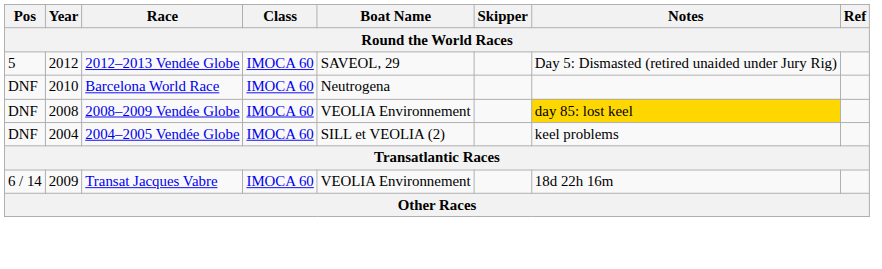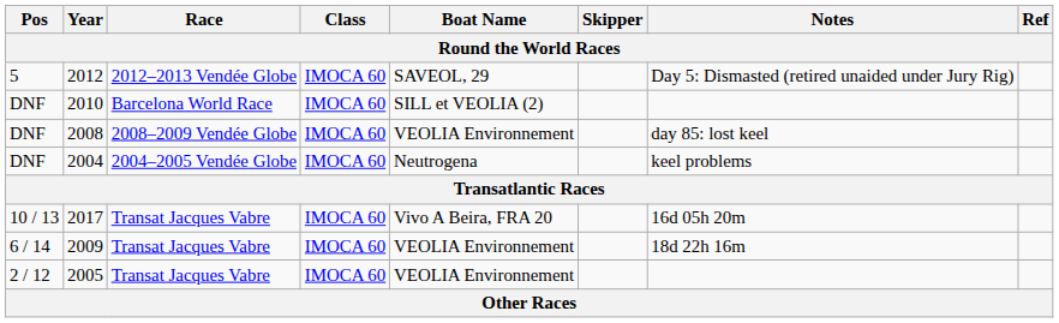2010 | Boat Name: Neutrogena -> SILL et VEOLIA (2)
2008 | Notes: gold background -> no background
2004 | Boat Name: SILL et VEOLIA (2) -> Neutrogena
+ row: 10 / 13 | 2017 | Transat Jacques Vabre | IMOCA 60 | Vivo A Beira, FRA 20 | 16d 05h 20m
+ row: 2 / 12 | 2005 | Transat Jacques Vabre | IMOCA 60 | VEOLIA Environnement
